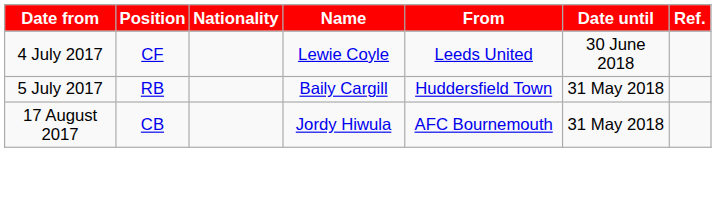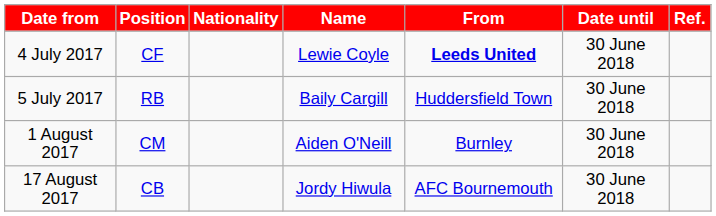4 July 2017 | From: normal -> bold
5 July 2017 | Date until: 31 May 2018 -> 30 June 2018
+ row: 1 August 2017 | CM | Aiden O'Neill | Burnley | 30 June 2018
17 August 2017 | Date until: 31 May 2018 -> 30 June 2018
